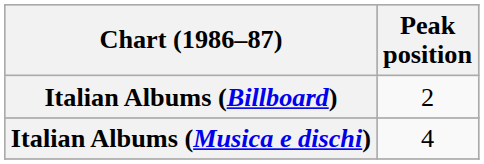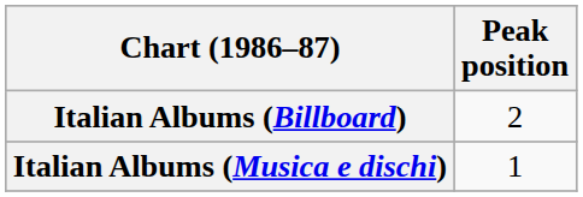Italian Albums (Musica e dischi) | Peak position: 4 -> 1
